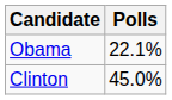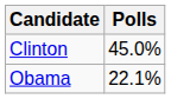rows swapped: Clinton <-> Obama
